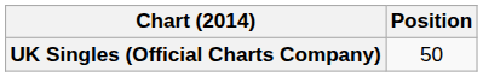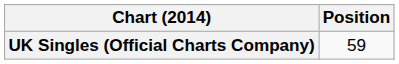UK Singles (Official Charts Company) | Position: 50 -> 59
